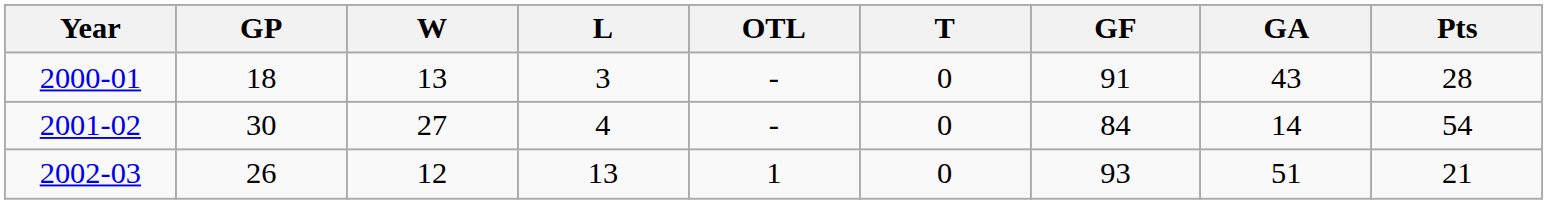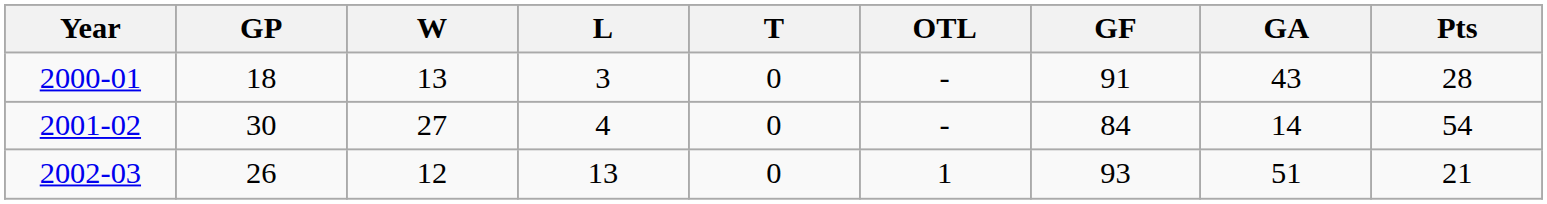columns swapped: T <-> OTL
